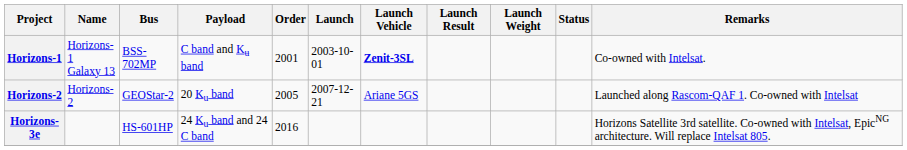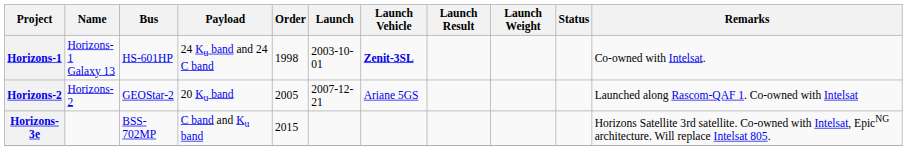Horizons-1 | Bus: BSS-702MP -> HS-601HP
Horizons-1 | Payload: C band and Ku band -> 24 Ku band and 24 C band
Horizons-1 | Order: 2001 -> 1998
Horizons-3e | Bus: HS-601HP -> BSS-702MP
Horizons-3e | Payload: 24 Ku band and 24 C band -> C band and Ku band
Horizons-3e | Order: 2016 -> 2015
